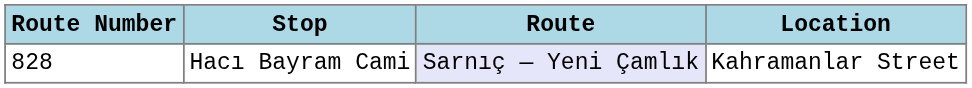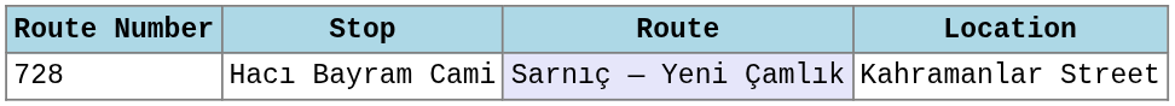Hacı Bayram Cami | Route Number: 828 -> 728
